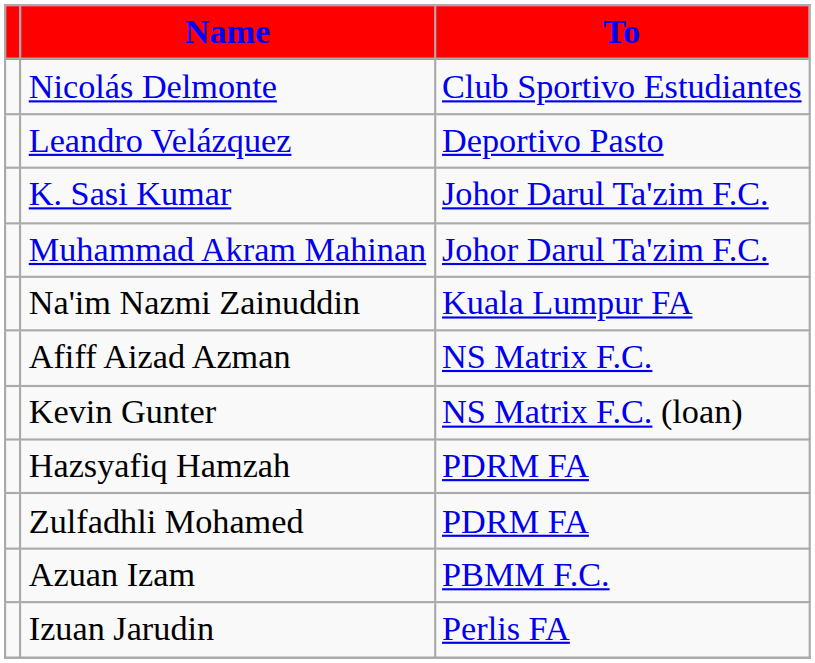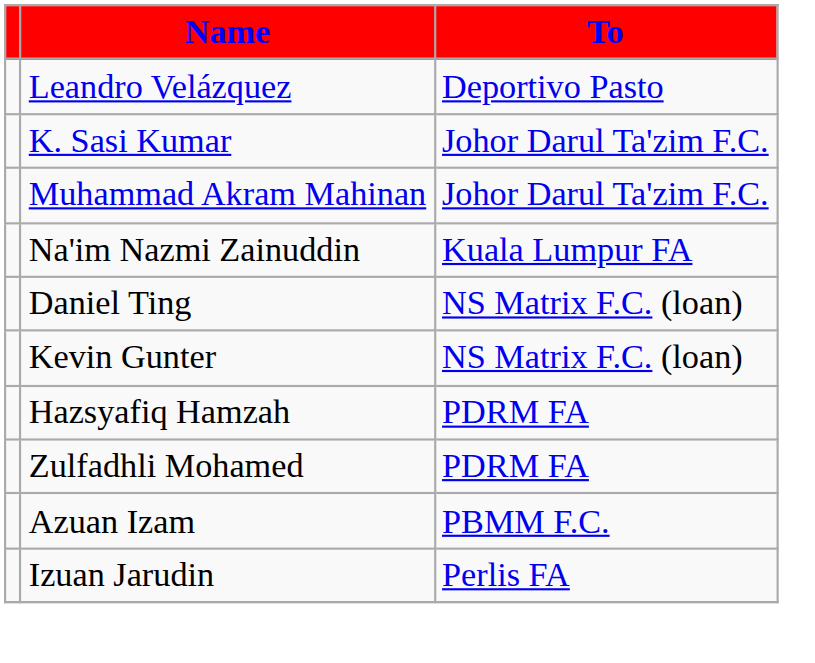- row: Nicolás Delmonte | Club Sportivo Estudiantes
- row: Afiff Aizad Azman | NS Matrix F.C.
+ row: Daniel Ting | NS Matrix F.C. (loan)
